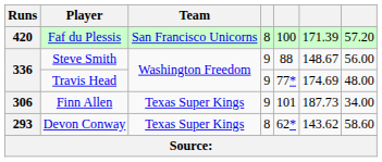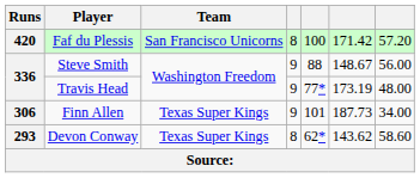Faf du Plessis | column 6: 171.39 -> 171.42
Travis Head | column 6: 174.69 -> 173.19
